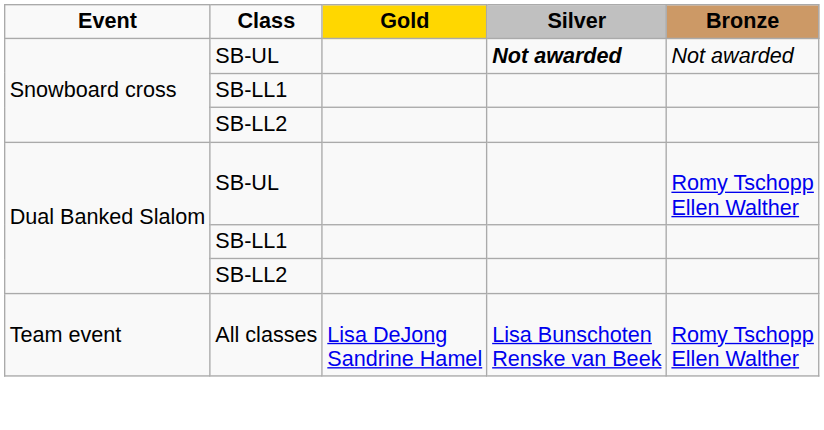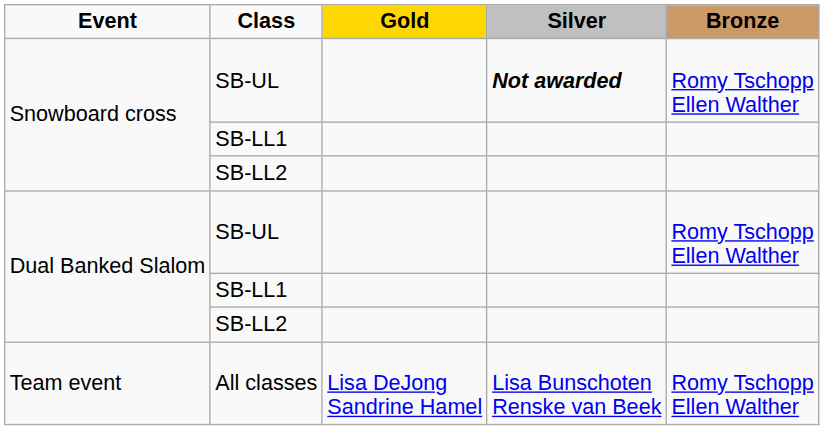Snowboard cross / SB-UL | Bronze: Not awarded -> Romy Tschopp Ellen Walther
